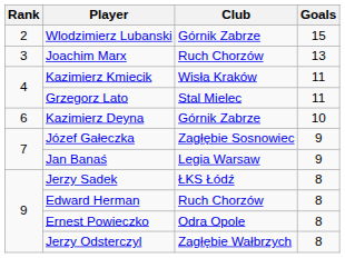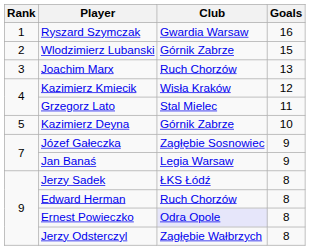+ row: 1 | Ryszard Szymczak | Gwardia Warsaw | 16
Kazimierz Kmiecik | Goals: 11 -> 12
Kazimierz Deyna | Rank: 6 -> 5
Ernest Powieczko | Club: no background -> lavender background
